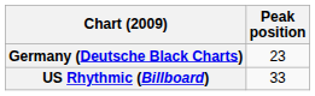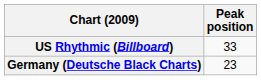rows swapped: Germany (Deutsche Black Charts) <-> US Rhythmic (Billboard)
